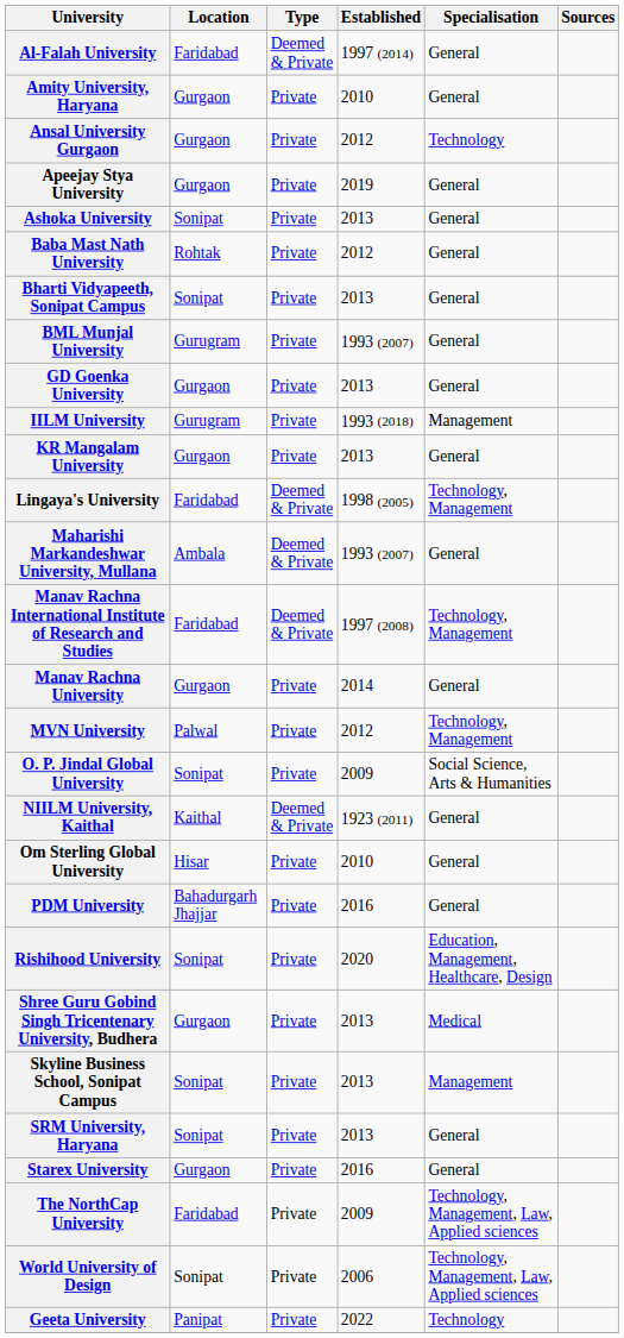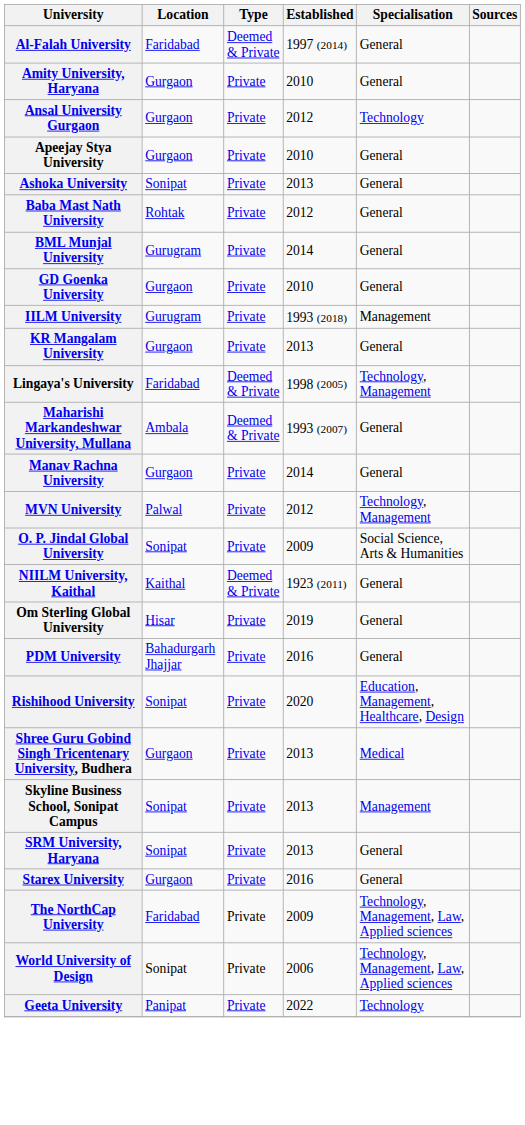Apeejay Stya University | Established: 2019 -> 2010
- row: Bharti Vidyapeeth, Sonipat Campus | Sonipat | Private | 2013 | General
BML Munjal University | Established: 1993 (2007) -> 2014
GD Goenka University | Established: 2013 -> 2010
- row: Manav Rachna International Institute of Research and Studies | Faridabad | Deemed & Private | 1997 (2008) | Technology, Management
Om Sterling Global University | Established: 2010 -> 2019
